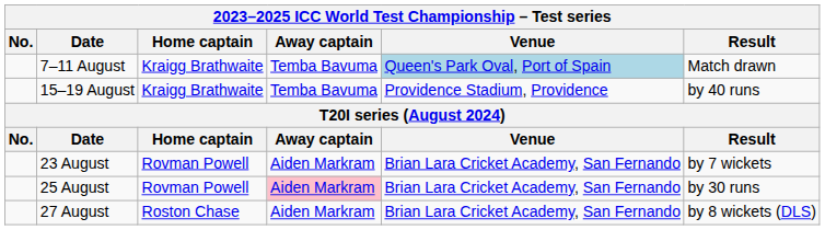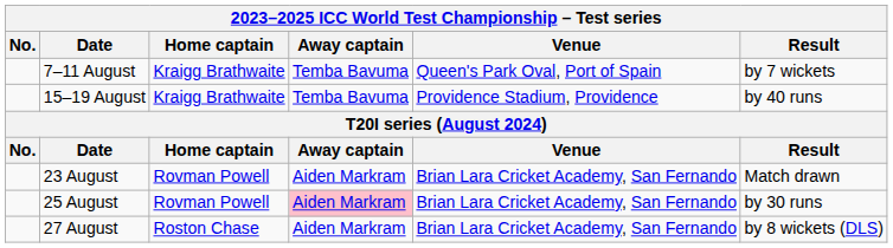7–11 August | Venue: lightblue background -> no background
7–11 August | Result: Match drawn -> by 7 wickets
23 August | Result: by 7 wickets -> Match drawn
